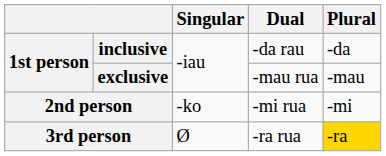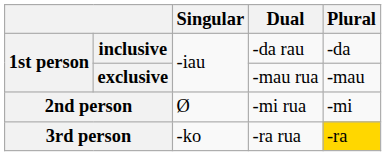2nd person | Singular: -ko -> Ø
3rd person | Singular: Ø -> -ko
